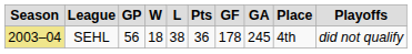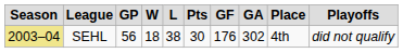SEHL | column 6: 36 -> 30
SEHL | column 7: 178 -> 176
SEHL | column 8: 245 -> 302
